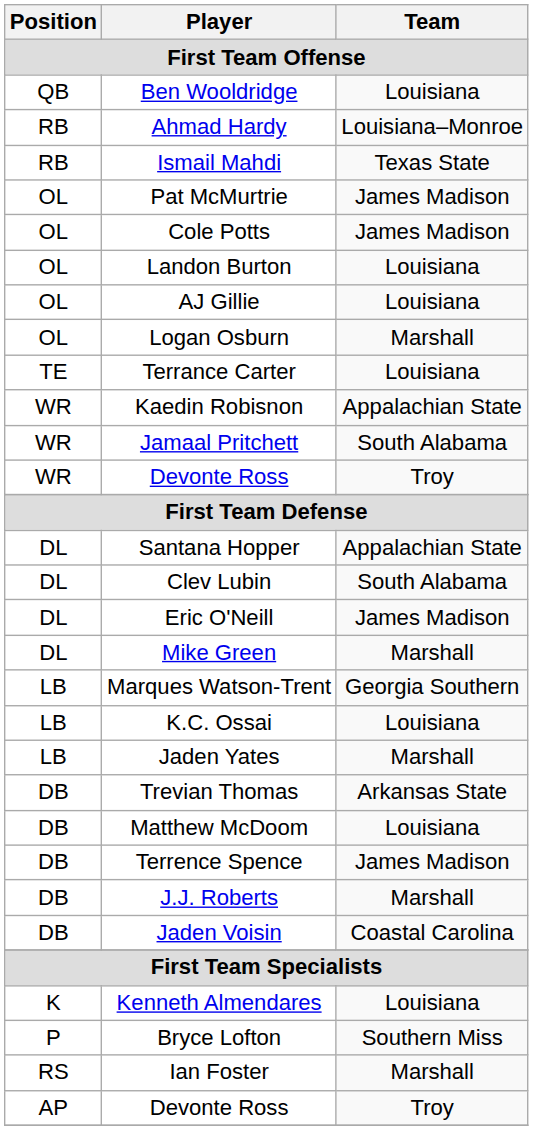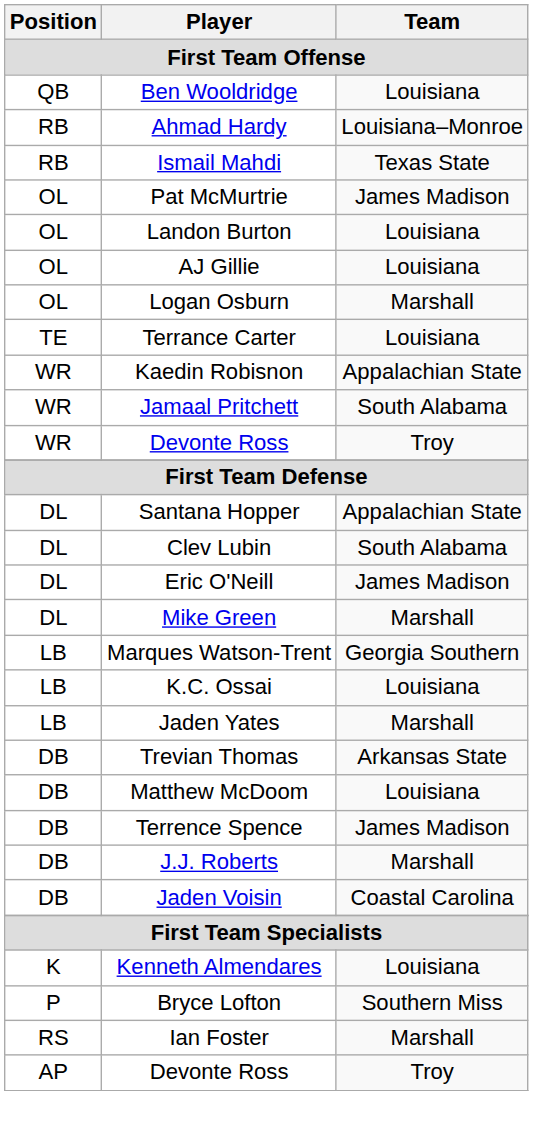- row: OL | Cole Potts | James Madison
